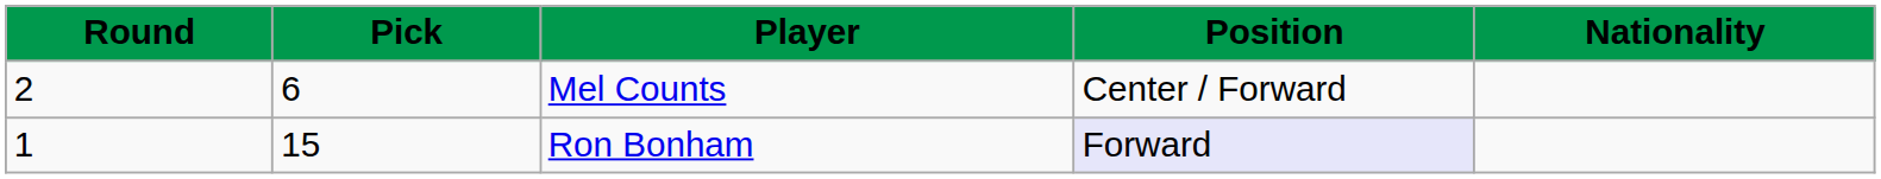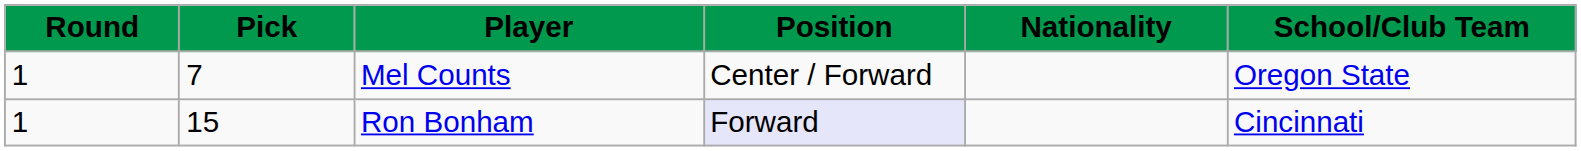+ column: School/Club Team | Oregon State | Cincinnati
Mel Counts | Round: 2 -> 1
Mel Counts | Pick: 6 -> 7
